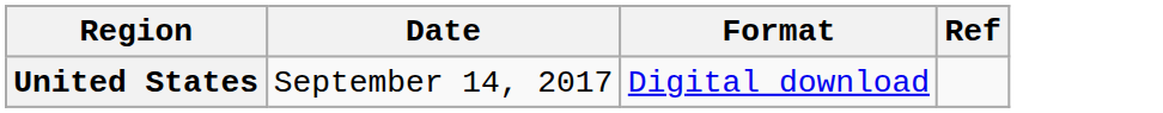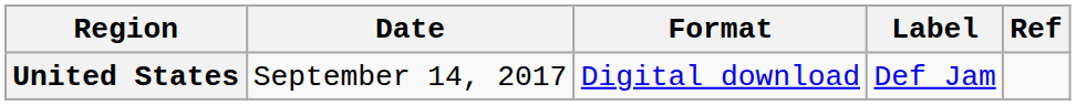+ column: Label | Def Jam
